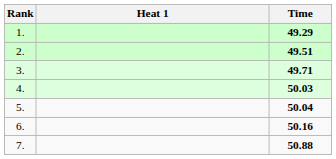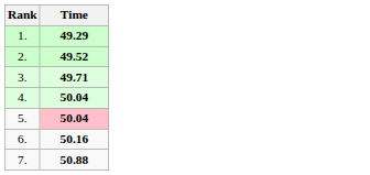- column: Heat 1
2. | Time: 49.51 -> 49.52
4. | Time: 50.03 -> 50.04
5. | Time: no background -> pink background
